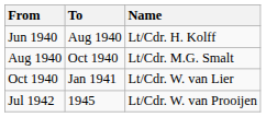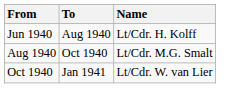- row: Jul 1942 | 1945 | Lt/Cdr. W. van Prooijen
